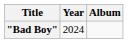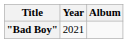"Bad Boy" | Year: 2024 -> 2021
